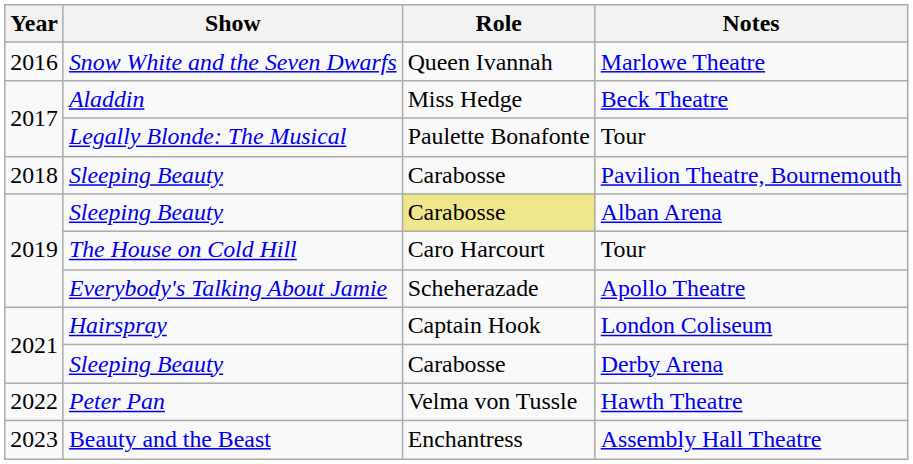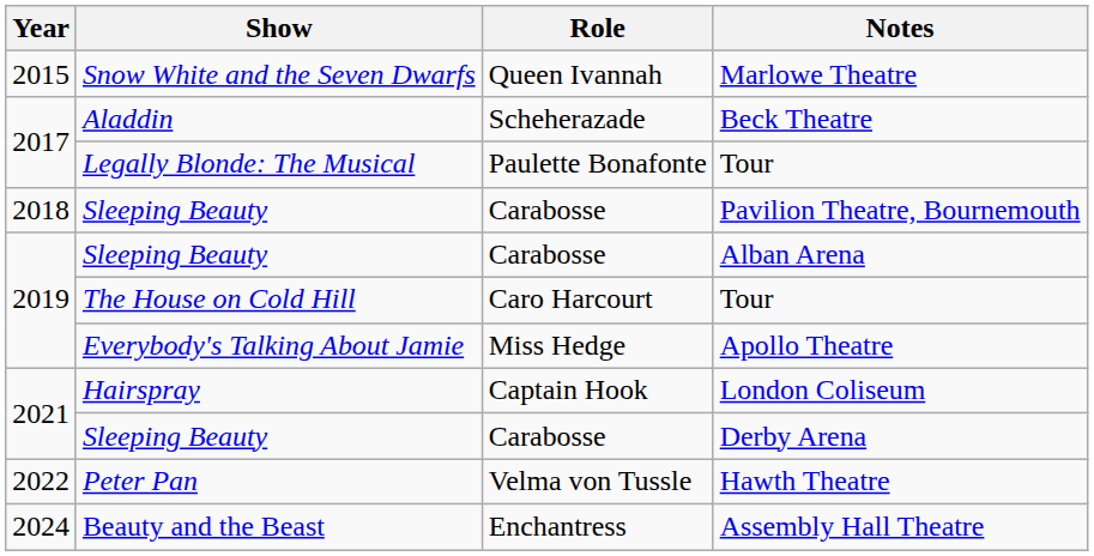Marlowe Theatre | Year: 2016 -> 2015
Beck Theatre | Role: Miss Hedge -> Scheherazade
Alban Arena | Role: khaki background -> no background
Apollo Theatre | Role: Scheherazade -> Miss Hedge
Assembly Hall Theatre | Year: 2023 -> 2024
